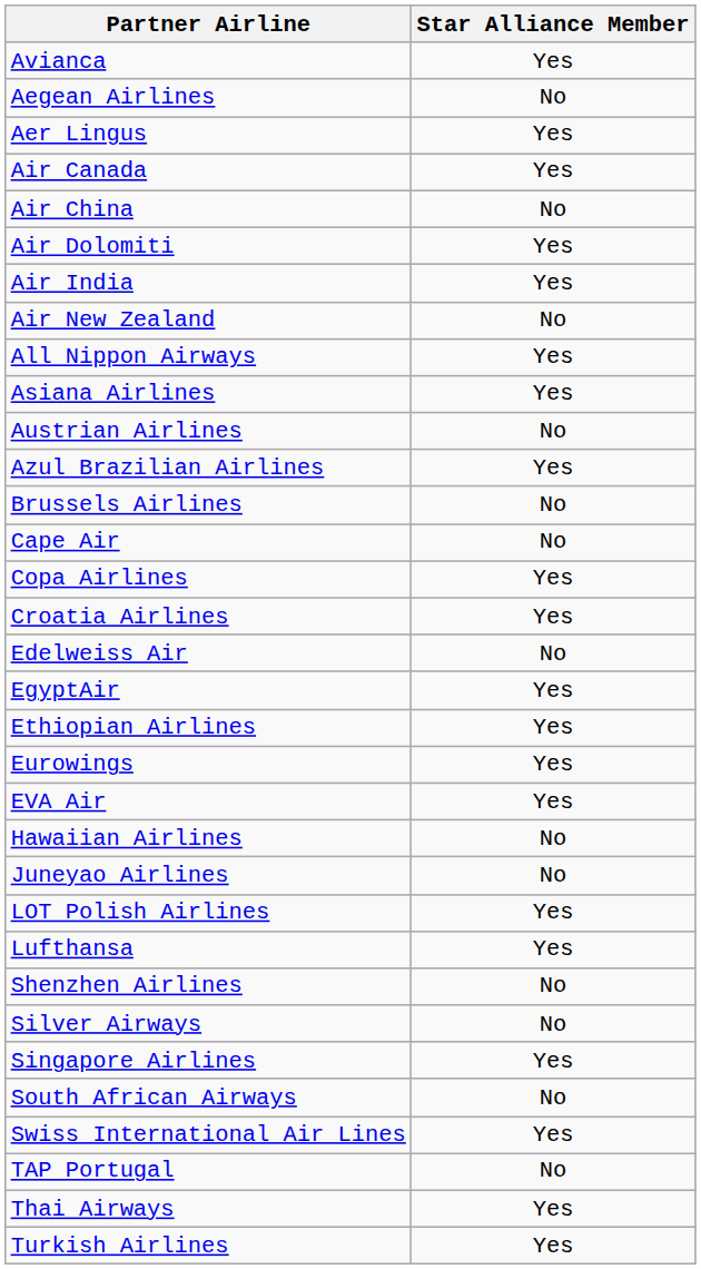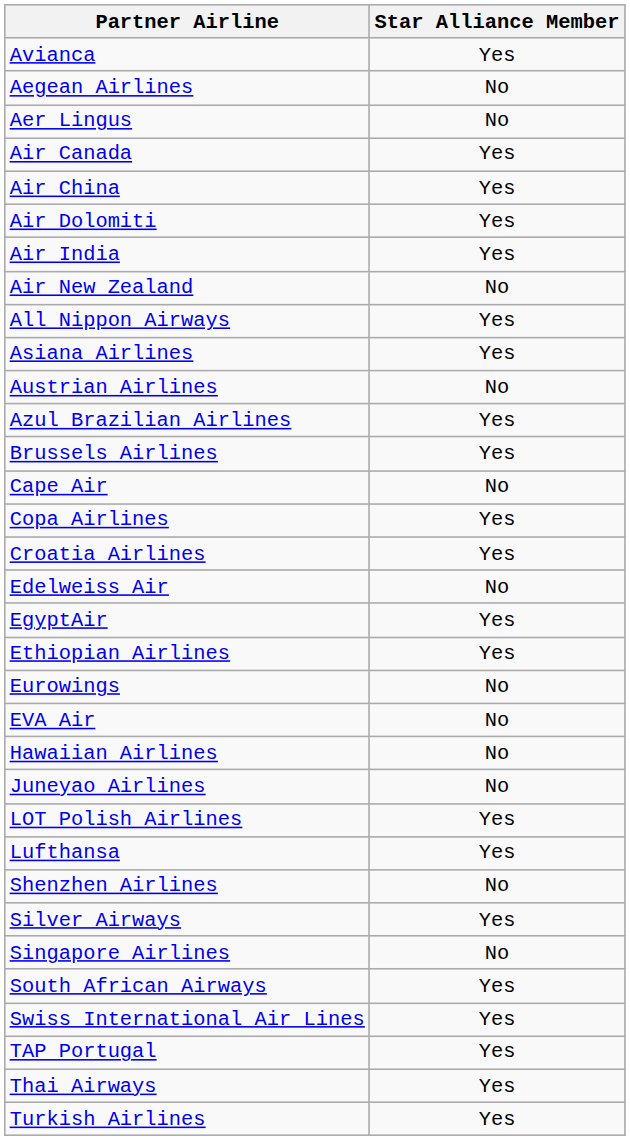Aer Lingus | Star Alliance Member: Yes -> No
Air China | Star Alliance Member: No -> Yes
Brussels Airlines | Star Alliance Member: No -> Yes
Eurowings | Star Alliance Member: Yes -> No
EVA Air | Star Alliance Member: Yes -> No
Silver Airways | Star Alliance Member: No -> Yes
Singapore Airlines | Star Alliance Member: Yes -> No
South African Airways | Star Alliance Member: No -> Yes
TAP Portugal | Star Alliance Member: No -> Yes
